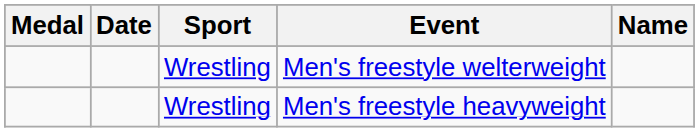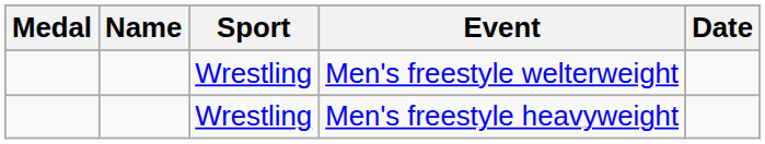columns swapped: Name <-> Date
